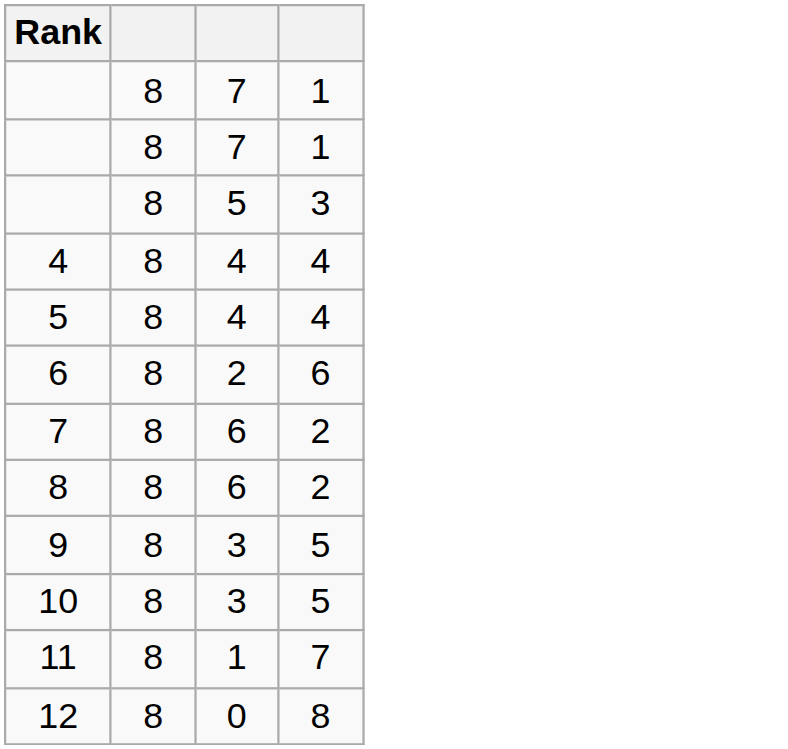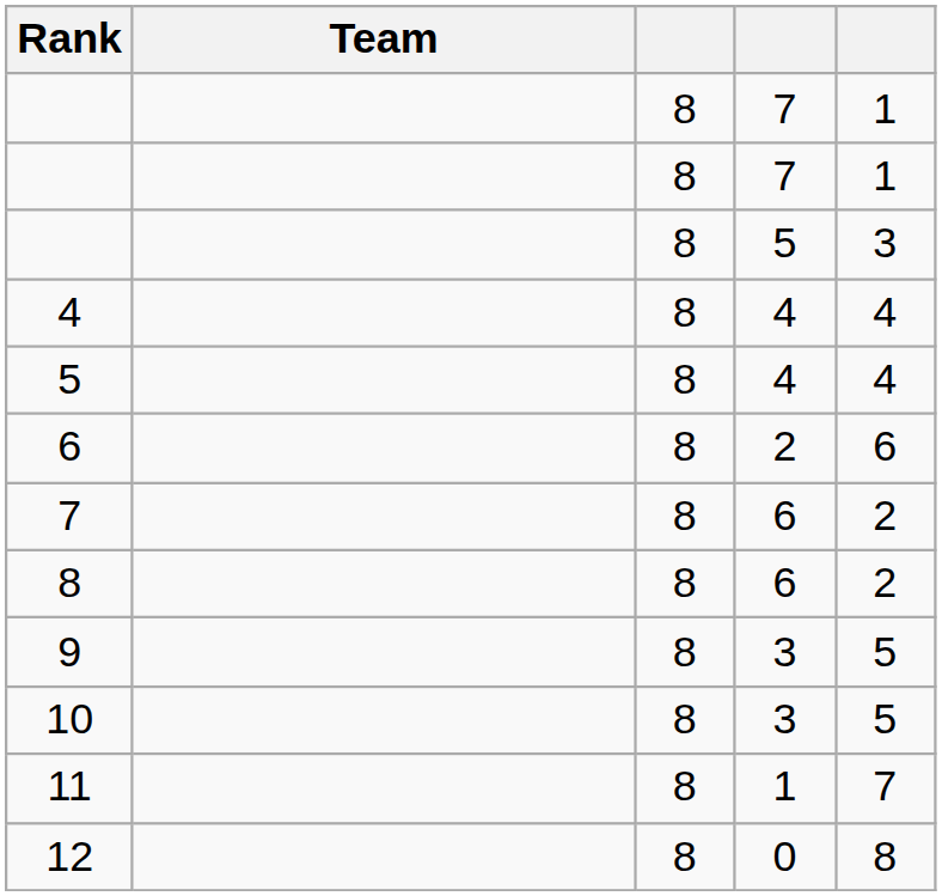+ column: Team
